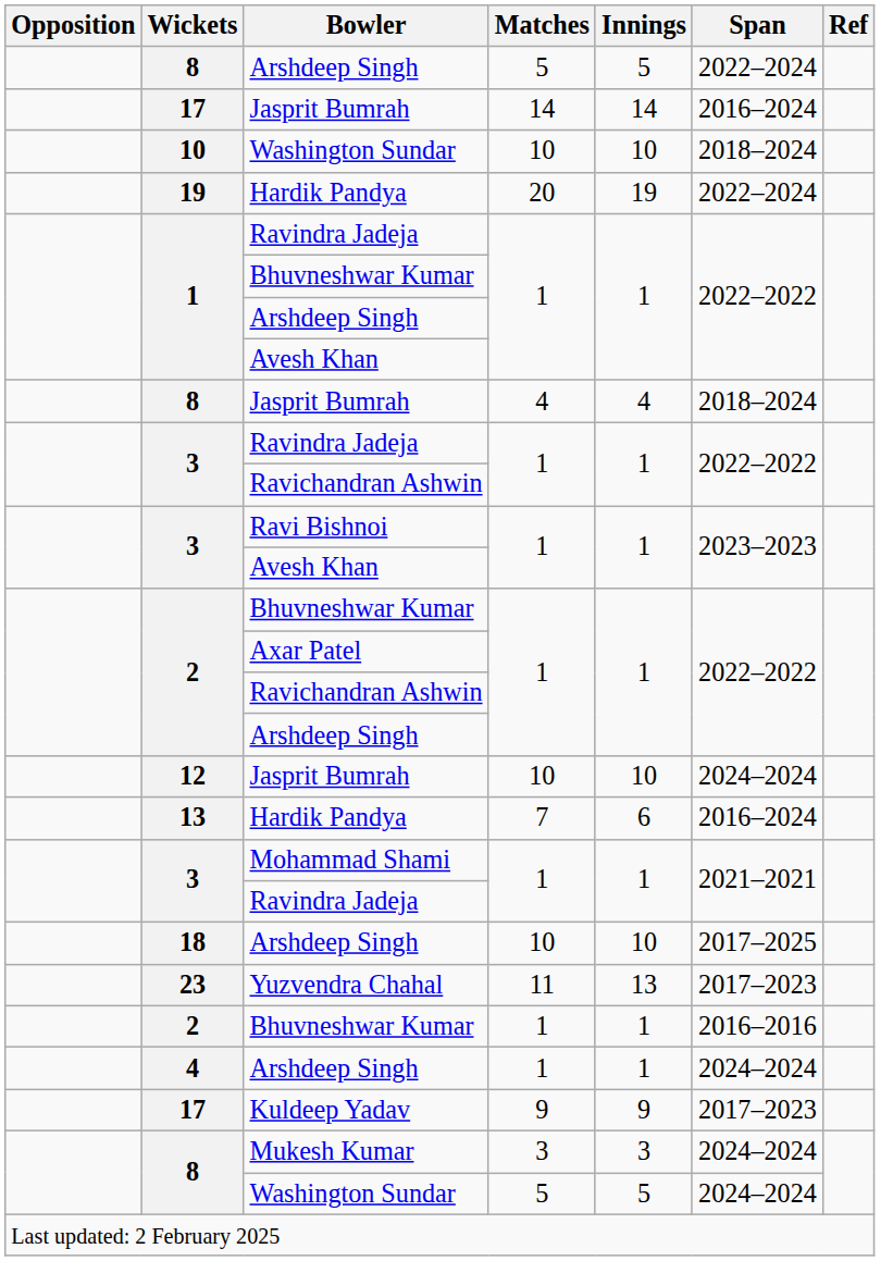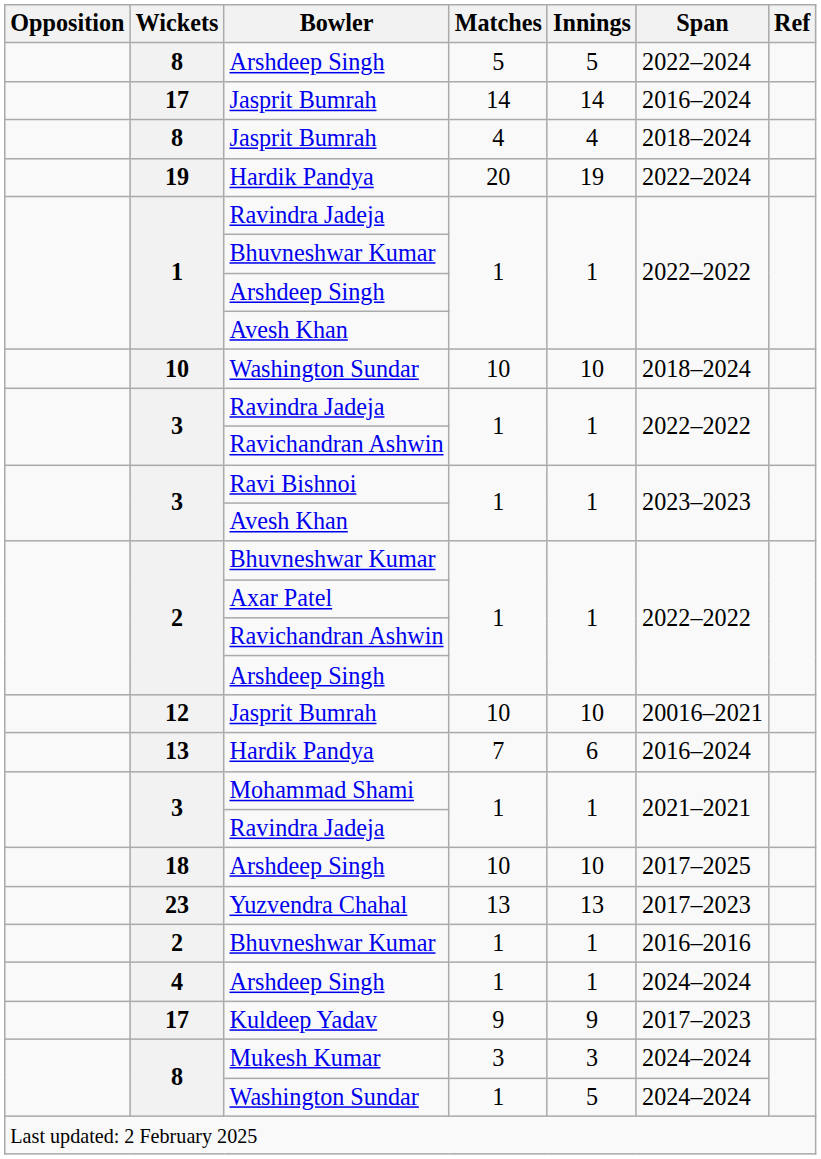rows swapped: 10 / Washington Sundar <-> 8 / Jasprit Bumrah
12 / Jasprit Bumrah | Span: 2024–2024 -> 20016–2021
Yuzvendra Chahal | Matches: 11 -> 13
8 / Washington Sundar | Matches: 5 -> 1
